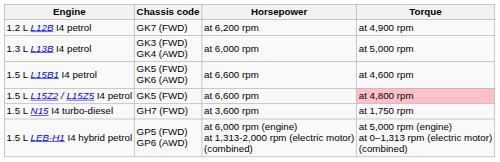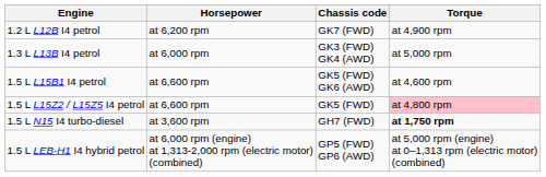columns swapped: Chassis code <-> Horsepower
1.5 L N15 I4 turbo-diesel | Torque: normal -> bold
